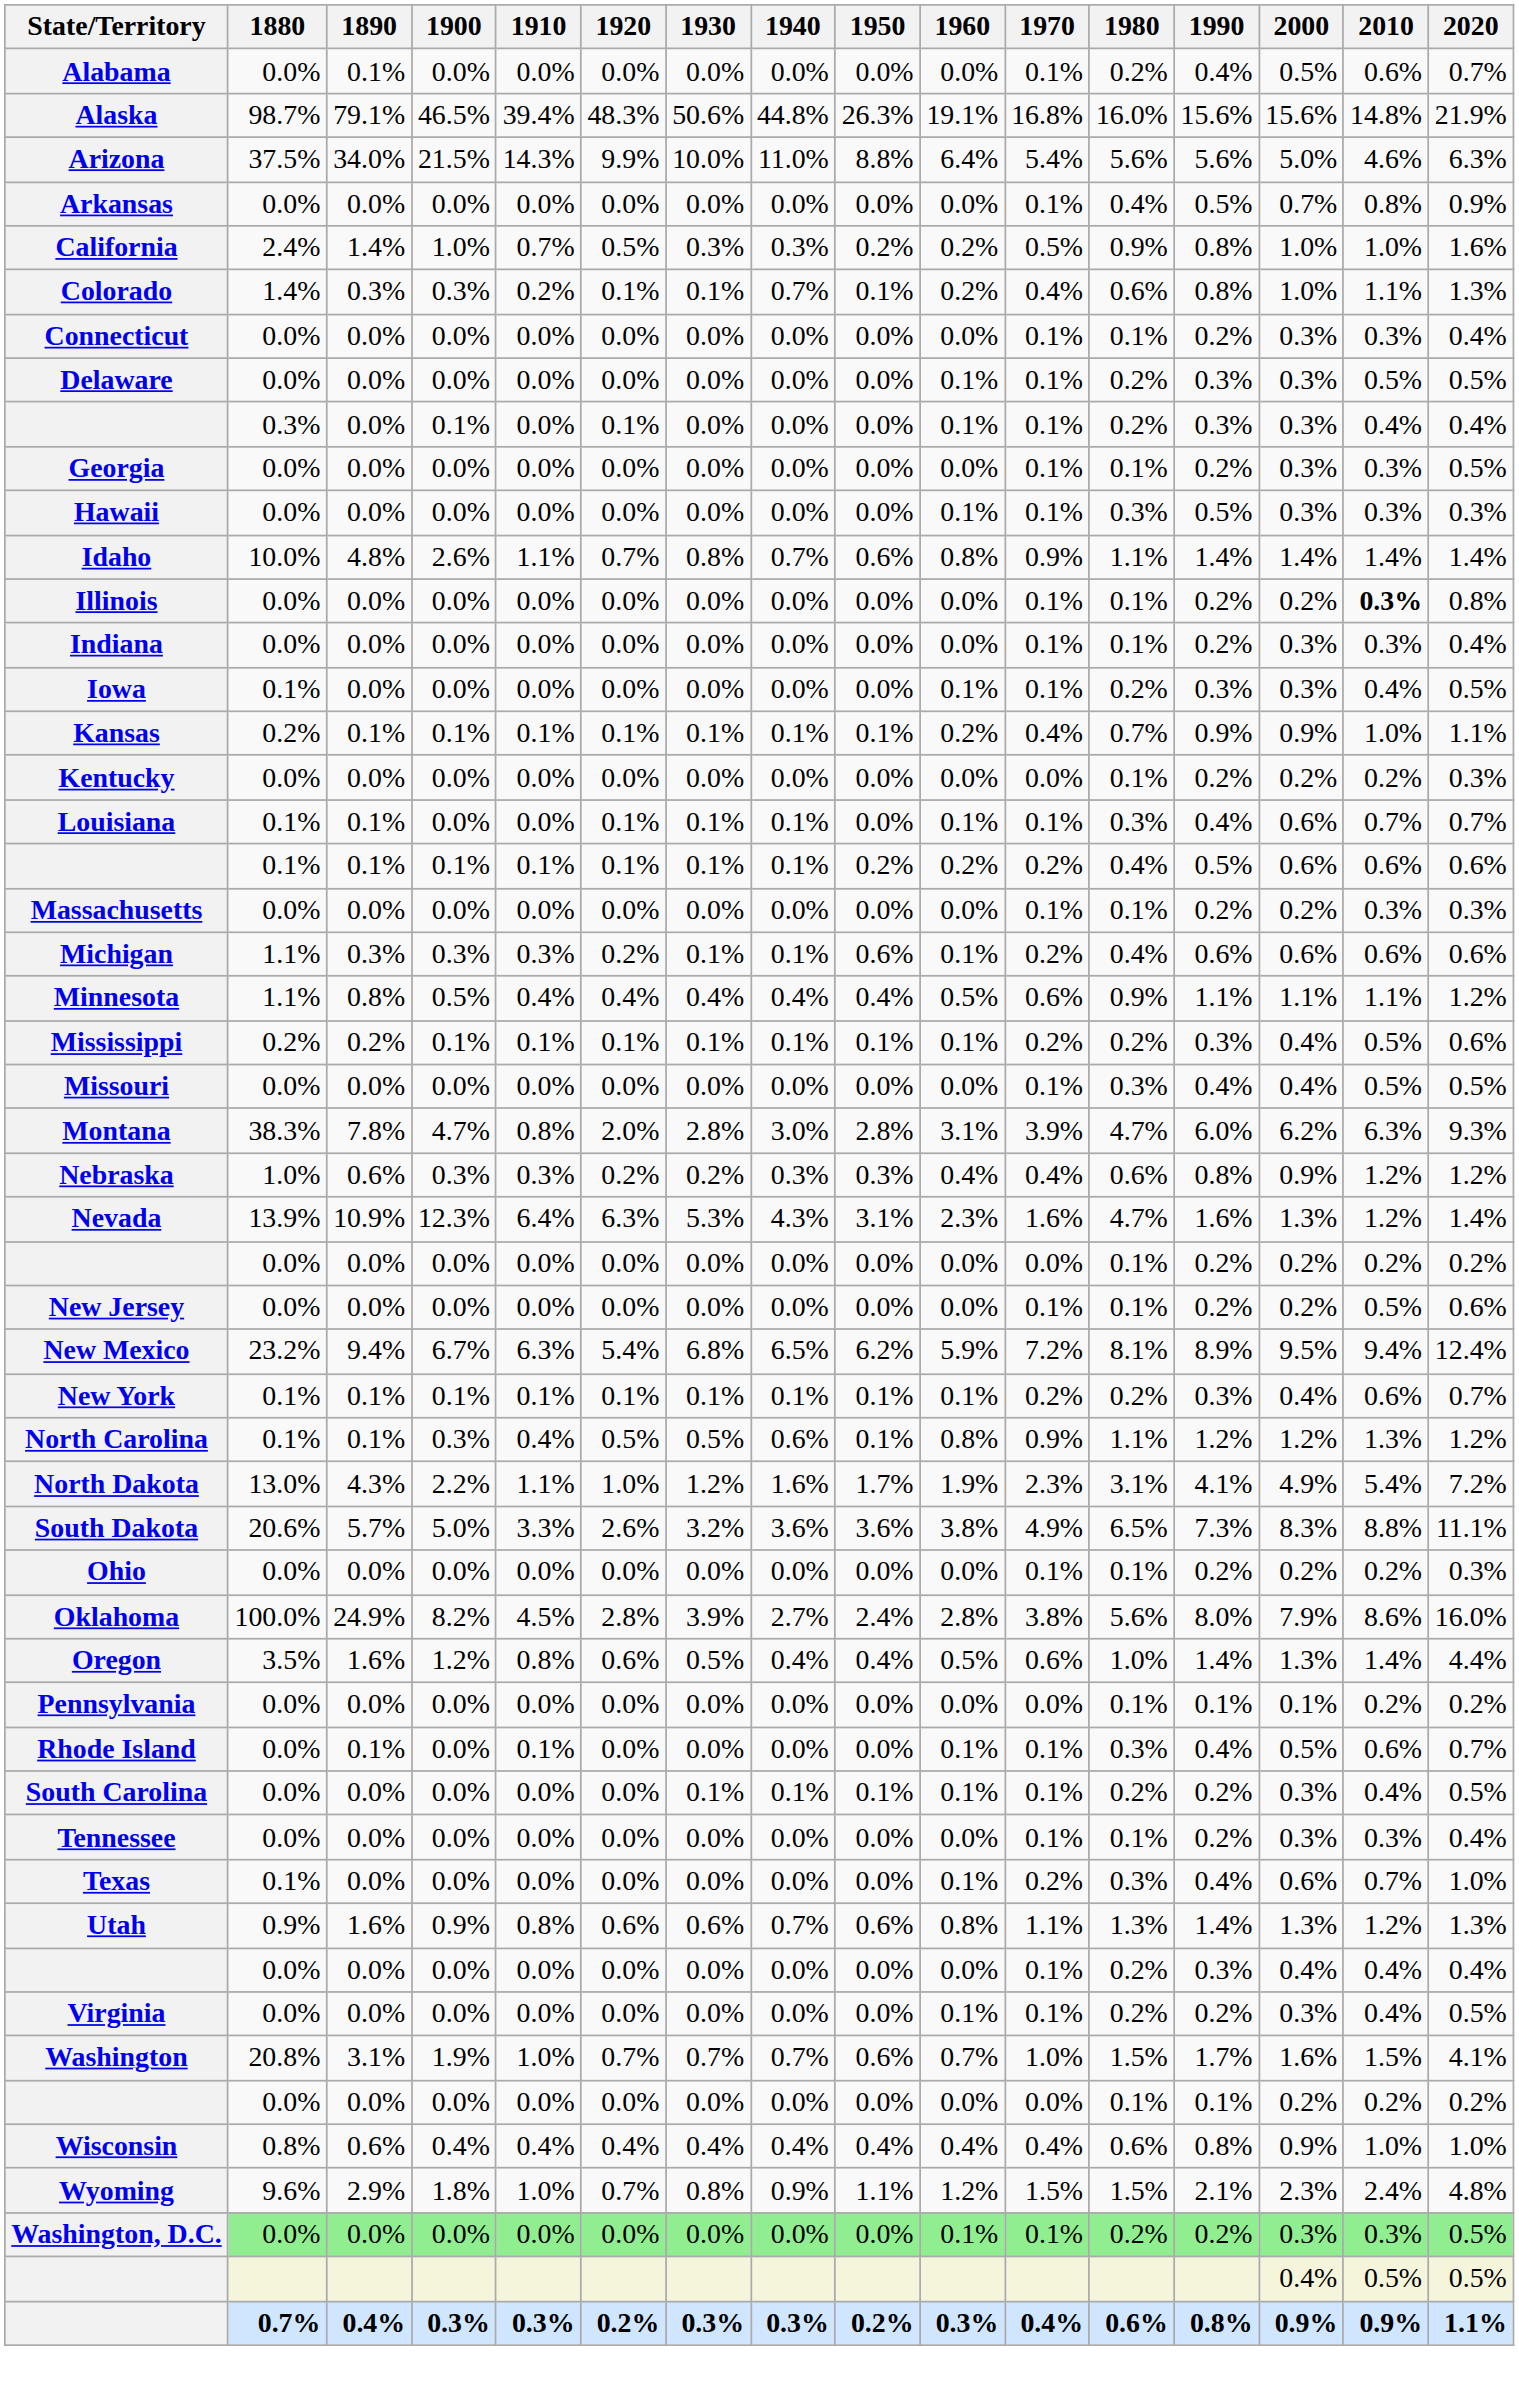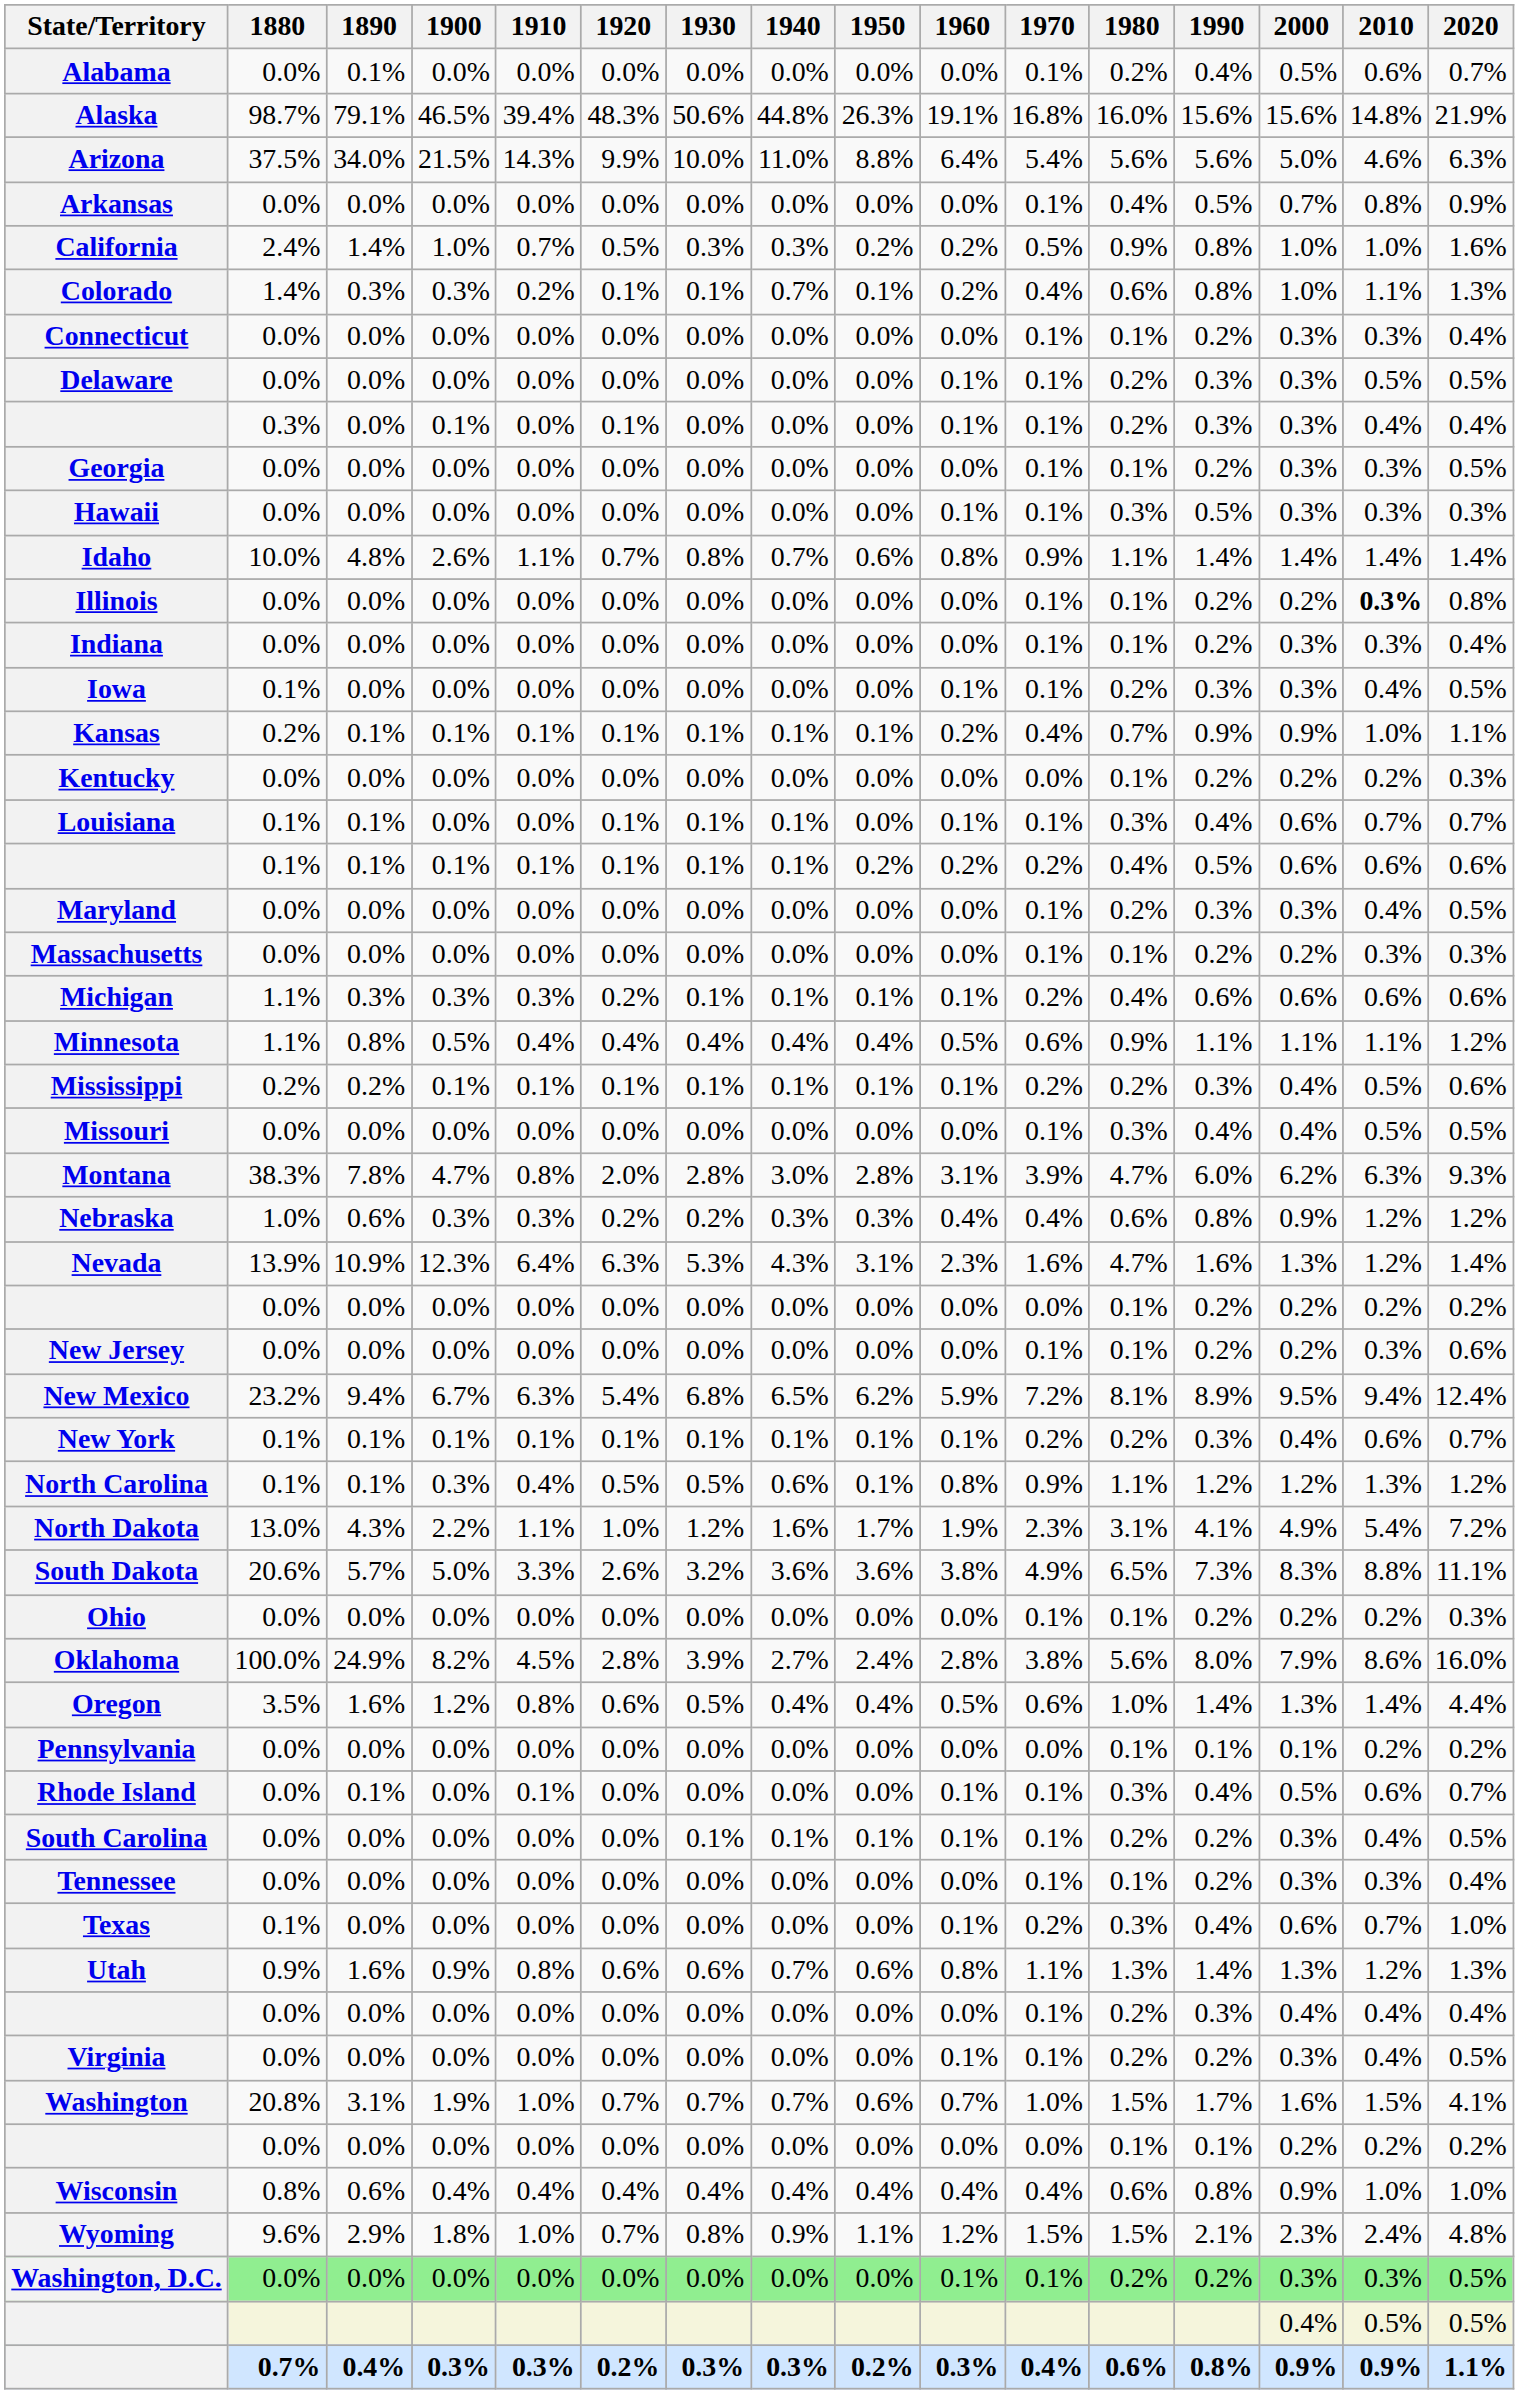+ row: Maryland | 0.0% | 0.0% | 0.0% | 0.0% | 0.0% | 0.0% | 0.0% | 0.0% | 0.0% | 0.1% | 0.2% | 0.3% | 0.3% | 0.4% | 0.5%
Michigan | 1950: 0.6% -> 0.1%
New Jersey | 2010: 0.5% -> 0.3%
